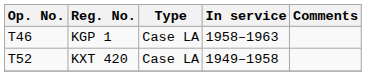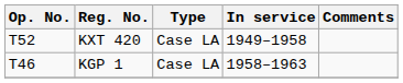rows swapped: KXT 420 <-> KGP 1
